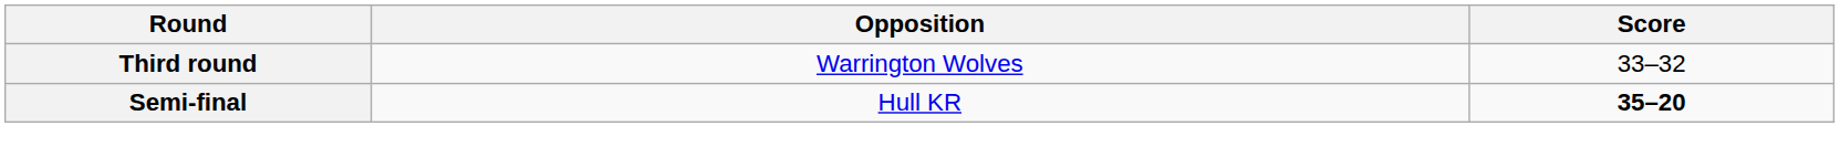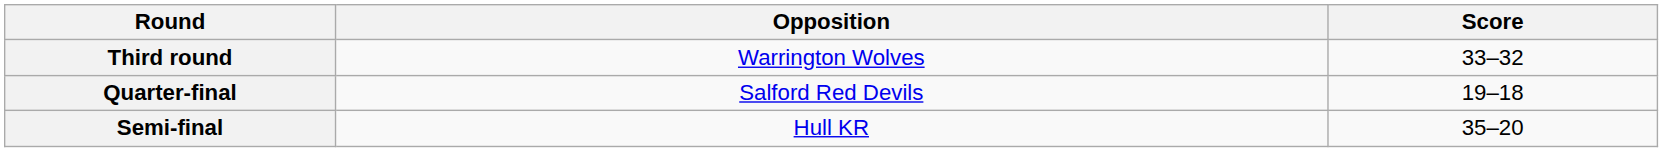+ row: Quarter-final | Salford Red Devils | 19–18
Semi-final | Score: bold -> normal
